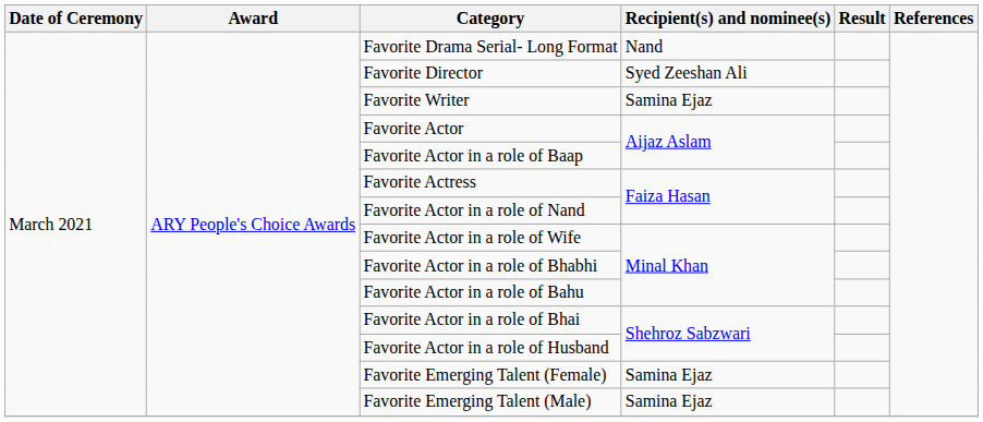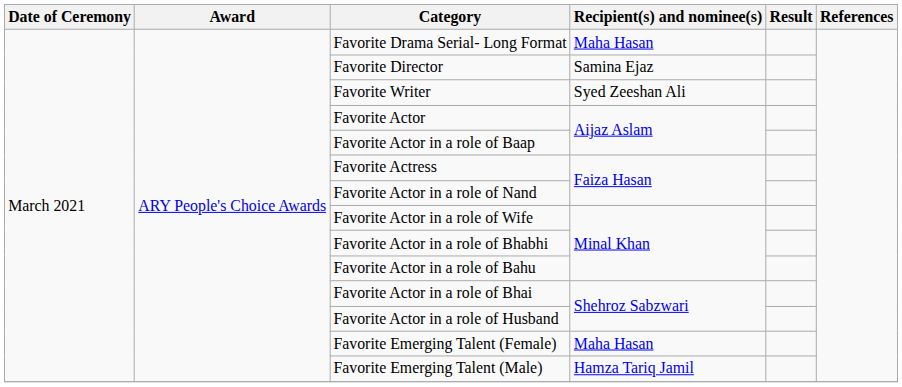Favorite Drama Serial- Long Format | Recipient(s) and nominee(s): Nand -> Maha Hasan
Favorite Director | Recipient(s) and nominee(s): Syed Zeeshan Ali -> Samina Ejaz
Favorite Writer | Recipient(s) and nominee(s): Samina Ejaz -> Syed Zeeshan Ali
Favorite Emerging Talent (Female) | Recipient(s) and nominee(s): Samina Ejaz -> Maha Hasan
Favorite Emerging Talent (Male) | Recipient(s) and nominee(s): Samina Ejaz -> Hamza Tariq Jamil
